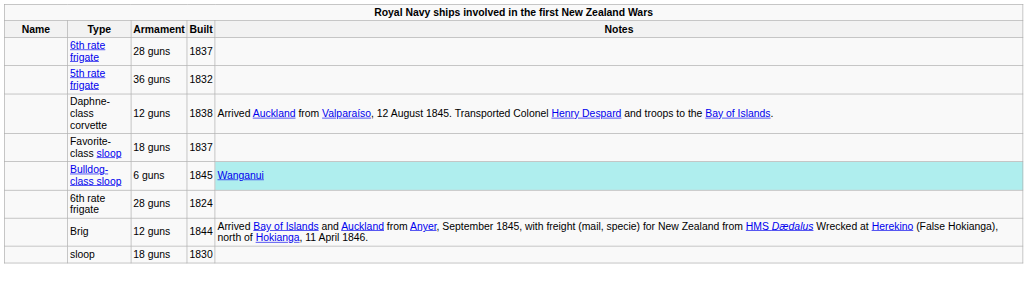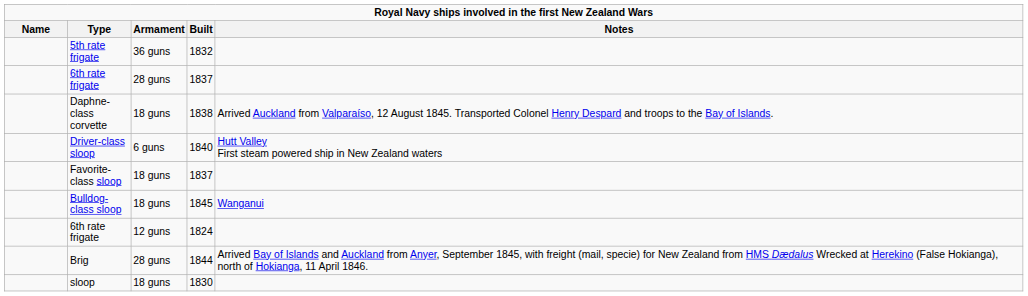rows swapped: 6th rate frigate / 1837 <-> 5th rate frigate
Daphne-class corvette | Armament: 12 guns -> 18 guns
+ row: Driver-class sloop | 6 guns | 1840 | Hutt Valley First steam powered ship in New Zealand waters
Bulldog-class sloop | Armament: 6 guns -> 18 guns
Bulldog-class sloop | Notes: paleturquoise background -> no background
6th rate frigate / 1824 | Armament: 28 guns -> 12 guns
Brig | Armament: 12 guns -> 28 guns
